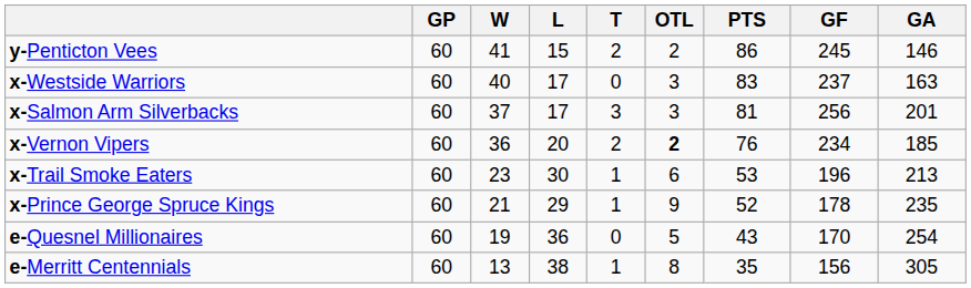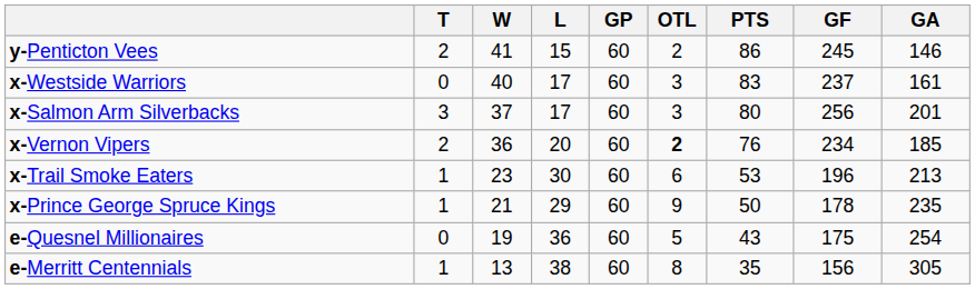columns swapped: GP <-> T
x-Westside Warriors | GA: 163 -> 161
x-Salmon Arm Silverbacks | PTS: 81 -> 80
x-Prince George Spruce Kings | PTS: 52 -> 50
e-Quesnel Millionaires | GF: 170 -> 175
